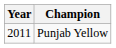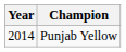Punjab Yellow | Year: 2011 -> 2014
